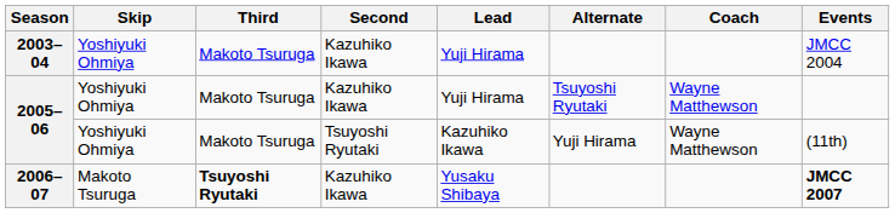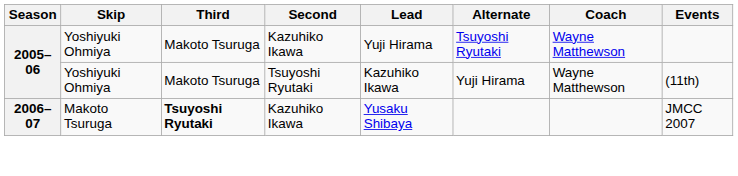- row: 2003–04 | Yoshiyuki Ohmiya | Makoto Tsuruga | Kazuhiko Ikawa | Yuji Hirama | JMCC 2004
2006–07 | Events: bold -> normal
